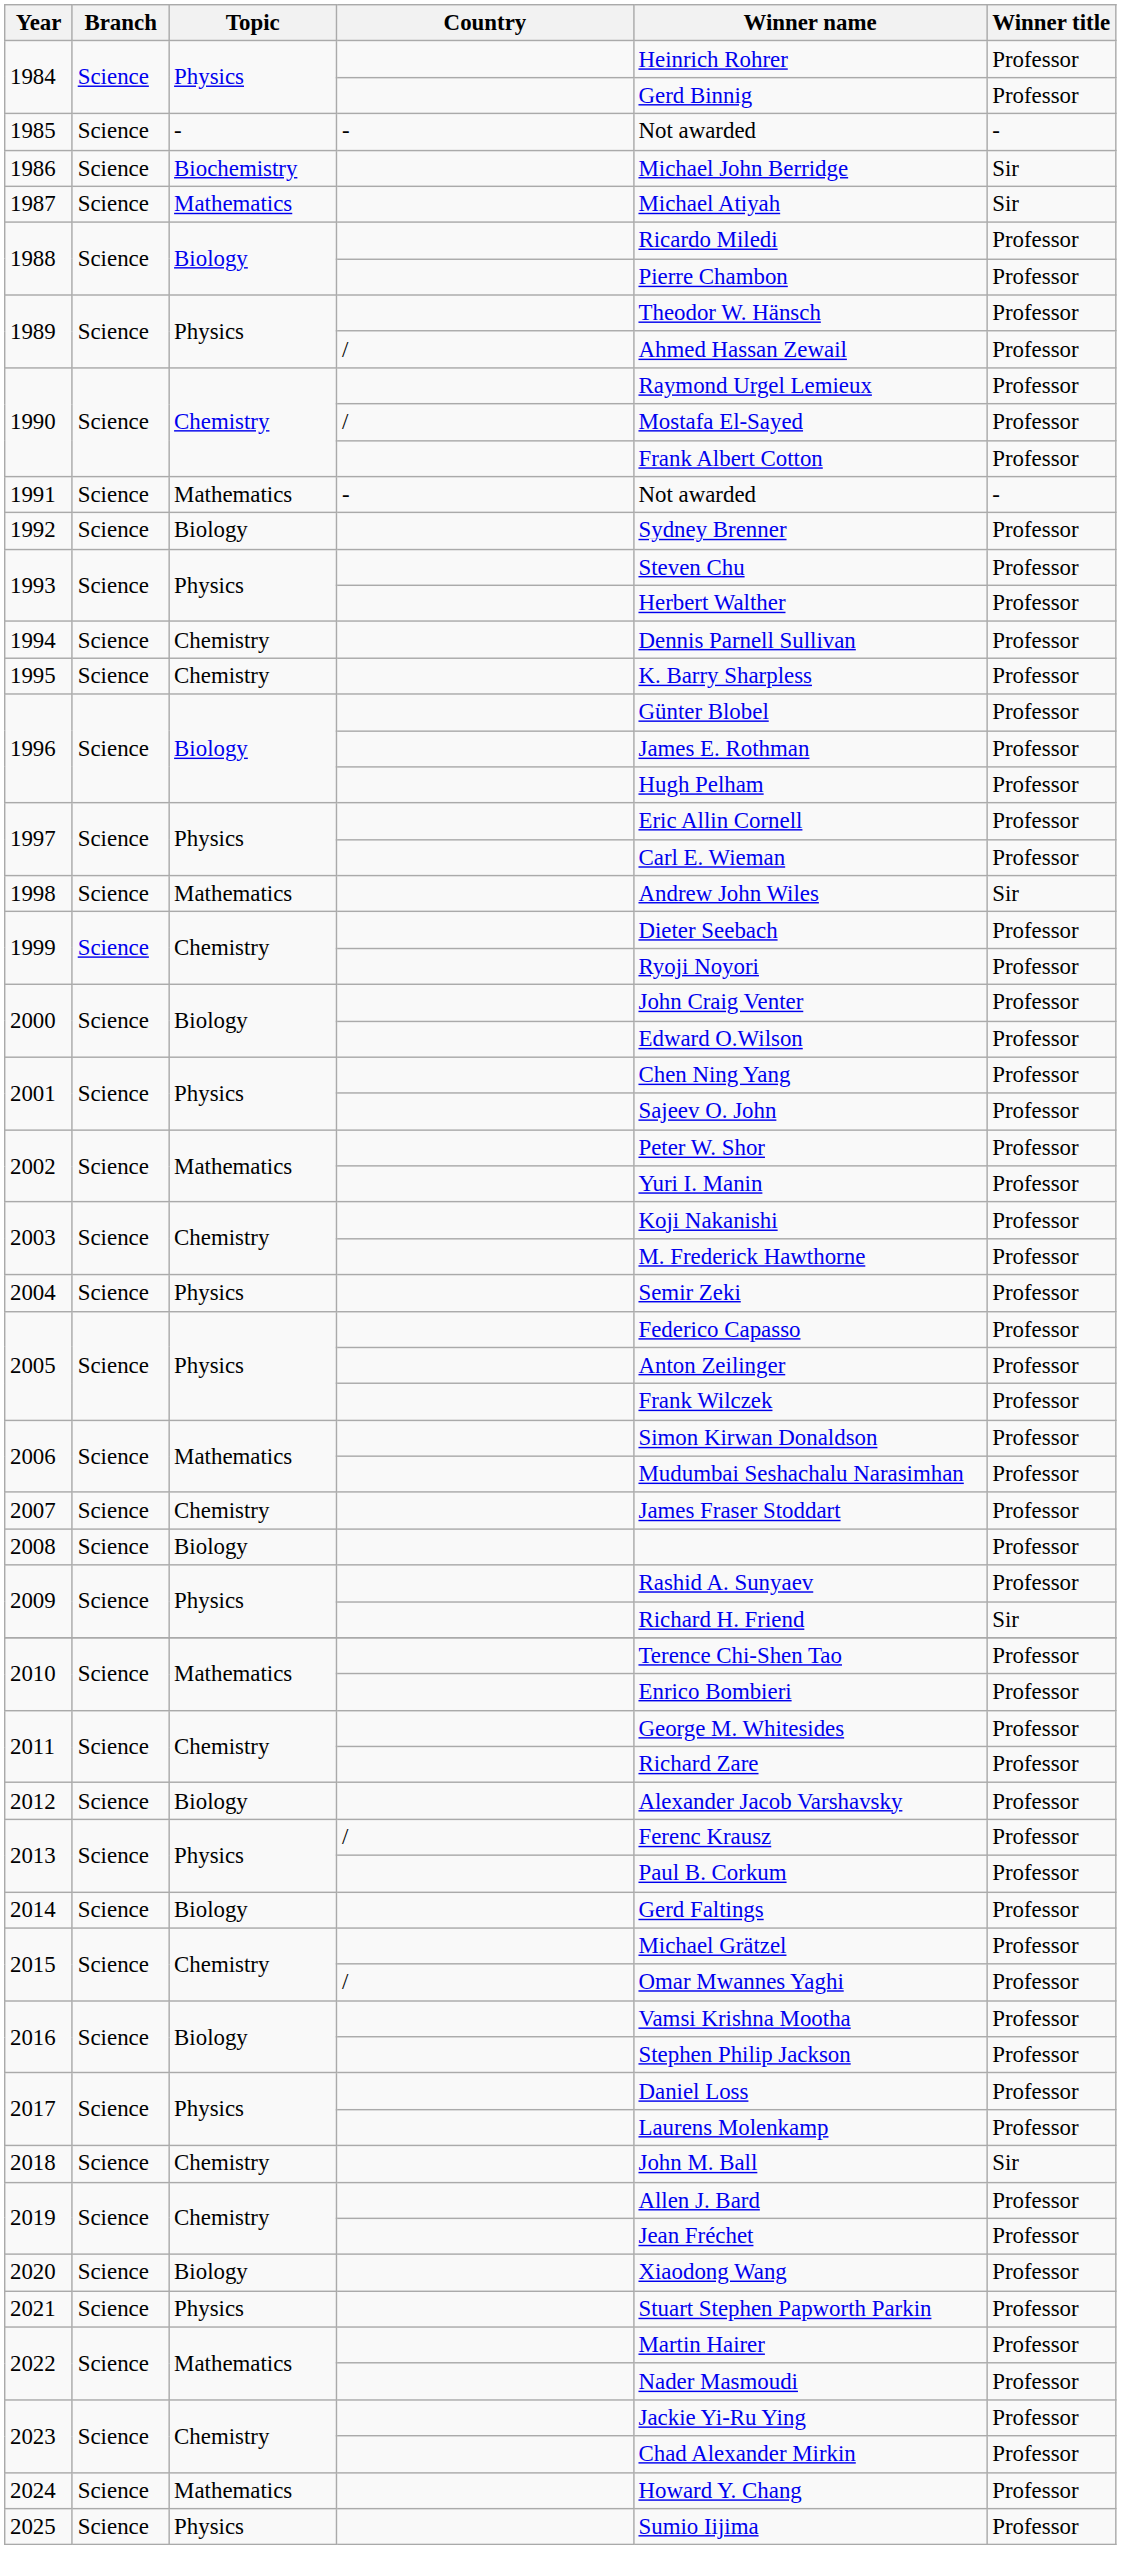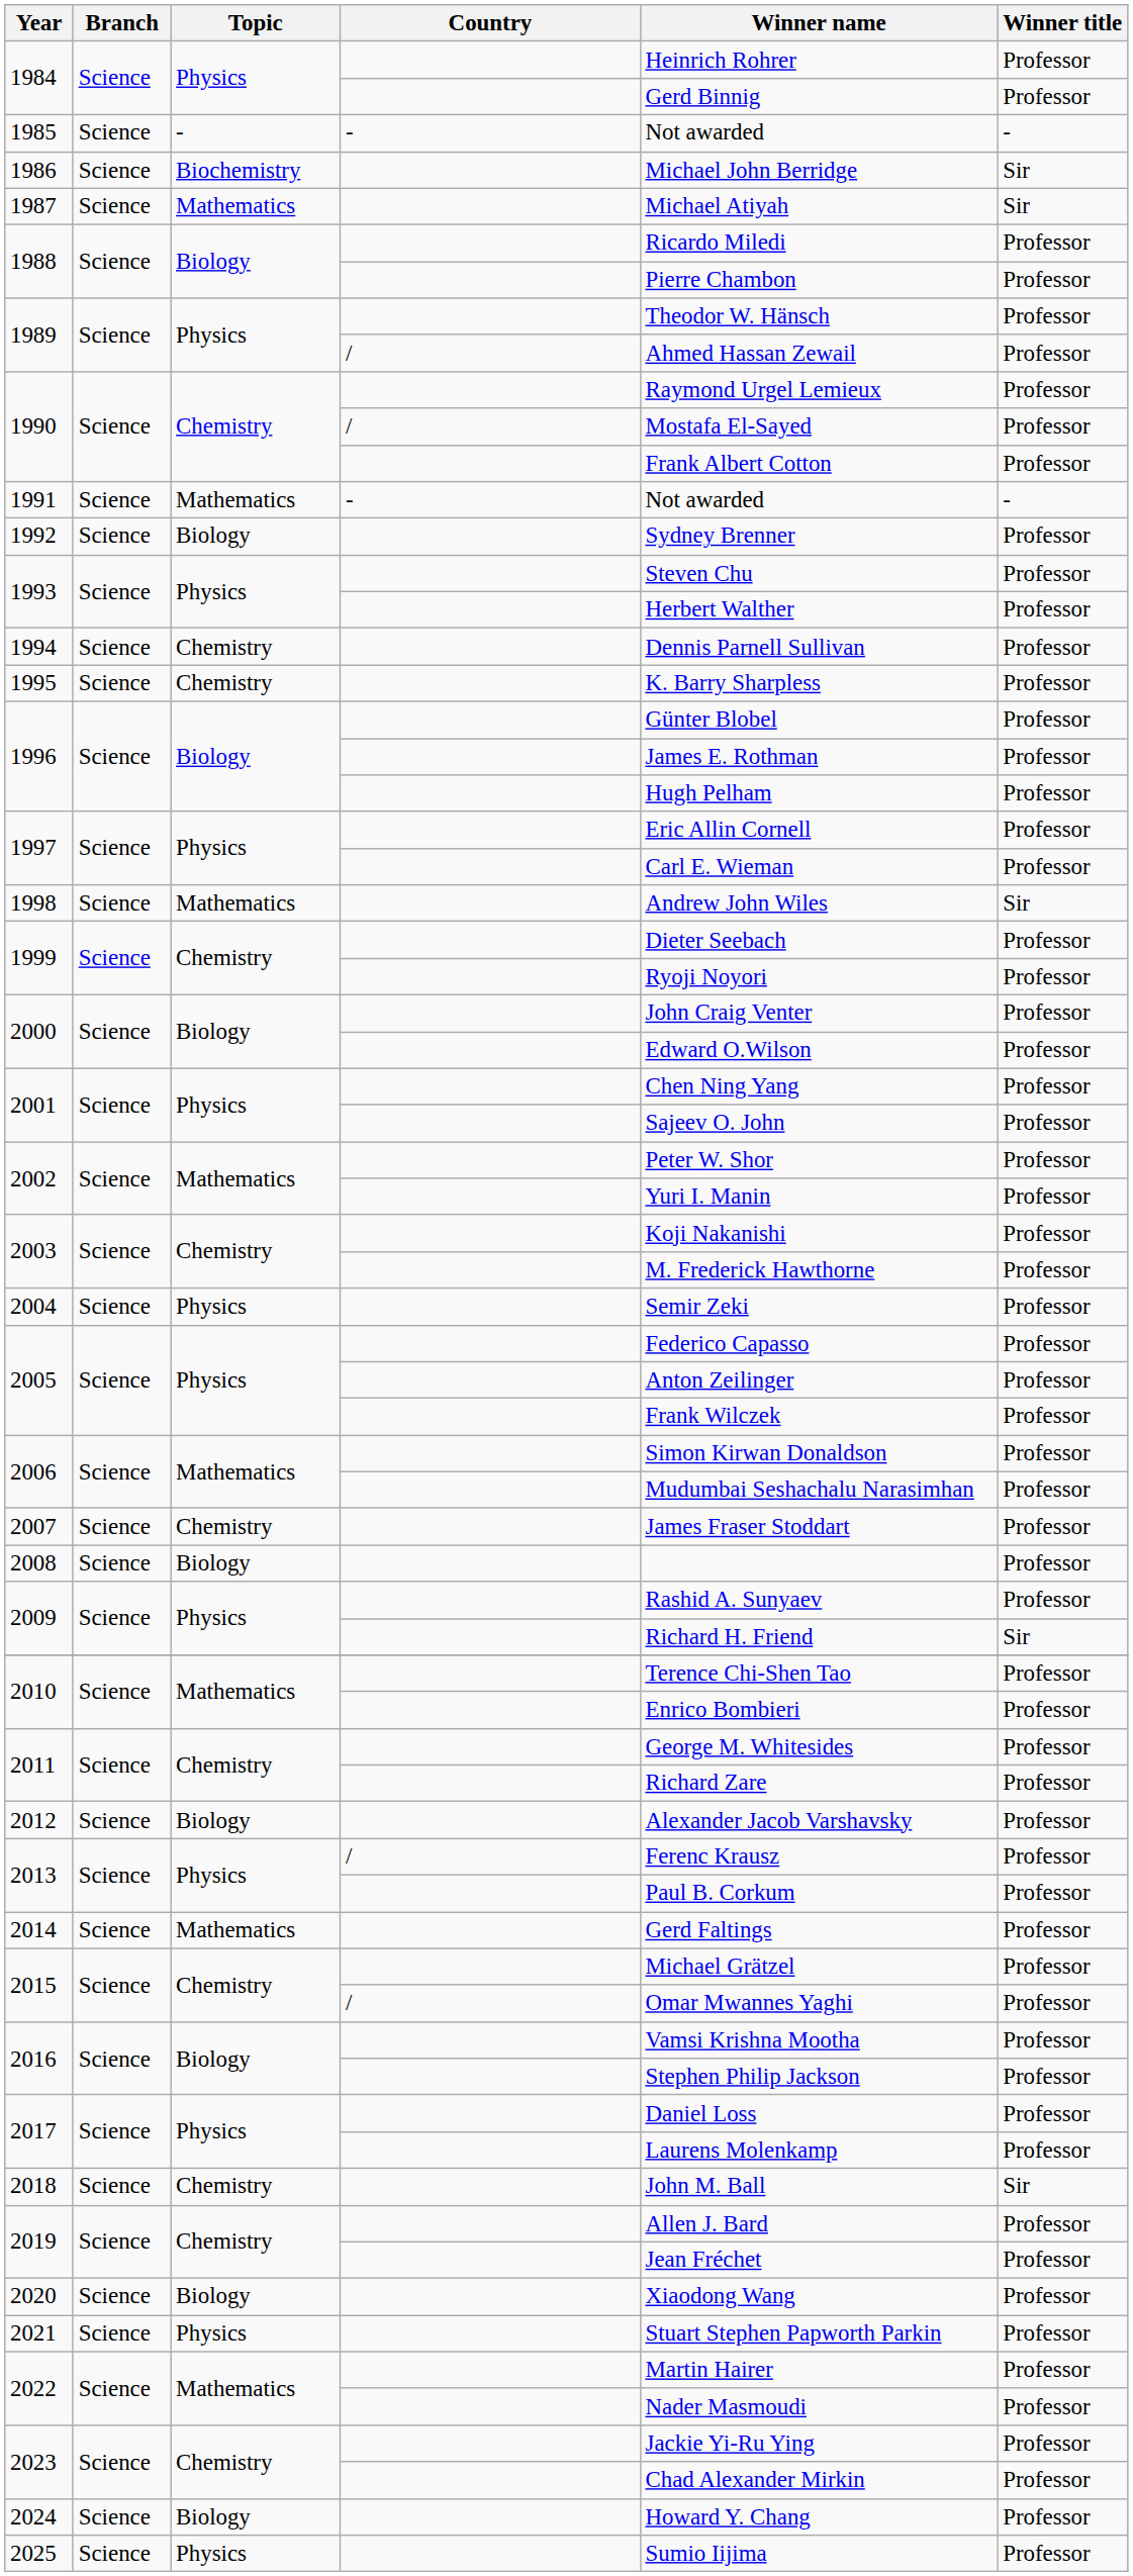2014 | Topic: Biology -> Mathematics
2024 | Topic: Mathematics -> Biology
